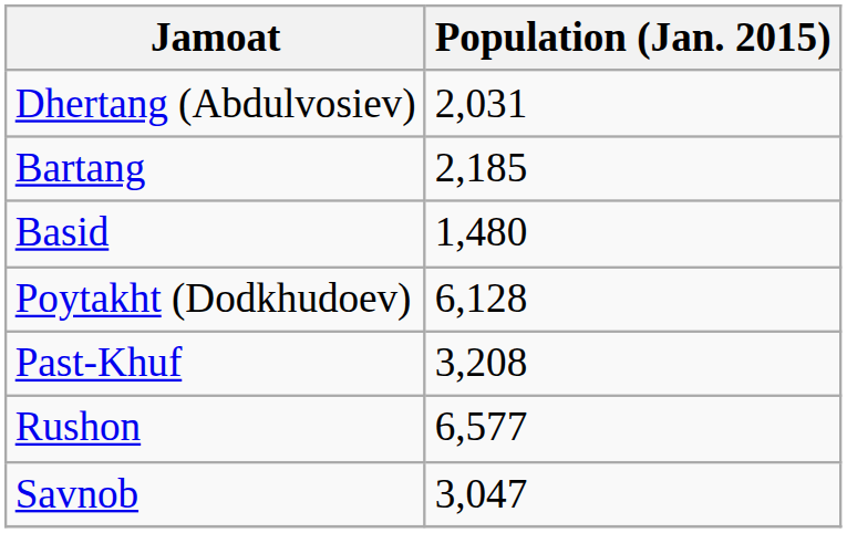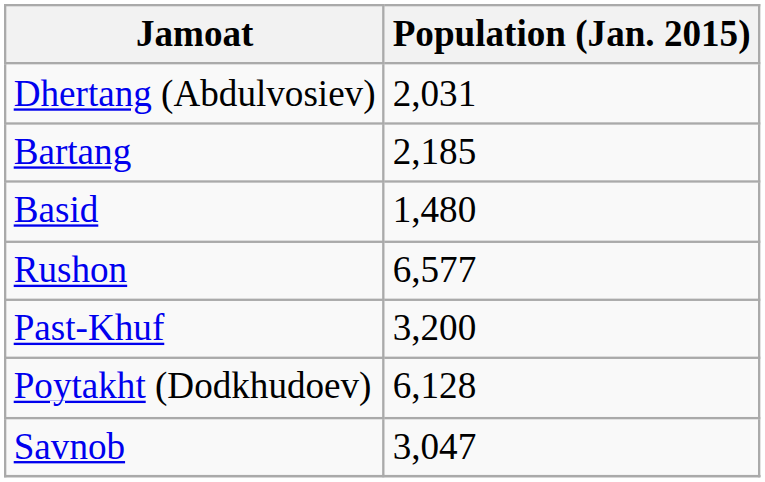rows swapped: Poytakht (Dodkhudoev) <-> Rushon
Past-Khuf | Population (Jan. 2015): 3,208 -> 3,200
